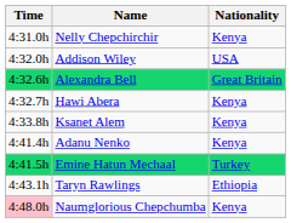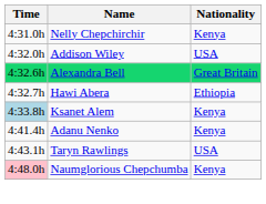Hawi Abera | Nationality: Kenya -> Ethiopia
Ksanet Alem | Time: no background -> lightblue background
- row: 4:41.5h | Emine Hatun Mechaal | Turkey
Taryn Rawlings | Nationality: Ethiopia -> USA
